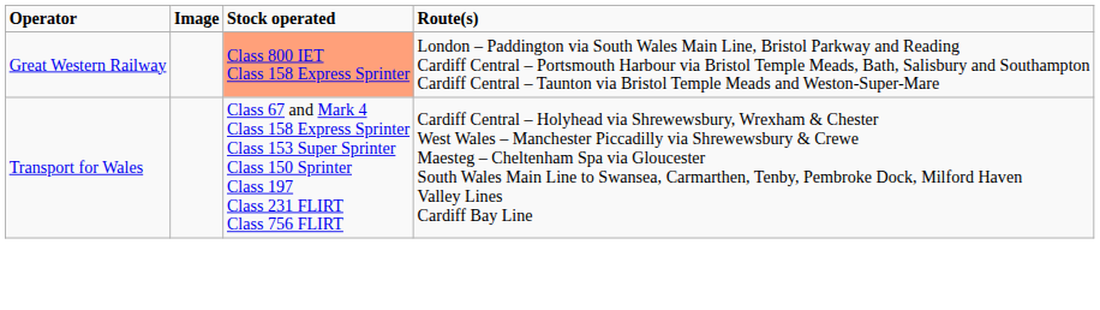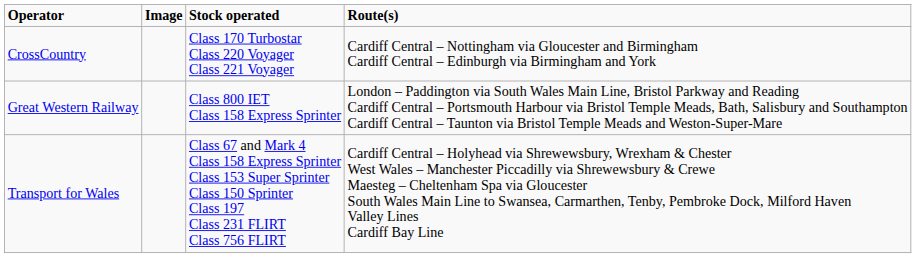+ row: CrossCountry | Class 170 Turbostar Class 220 Voyager Class 221 Voyager | Cardiff Central – Nottingham via Gloucester and Birmingham Cardiff Central – Edinburgh via Birmingham and York
Great Western Railway | Stock operated: lightsalmon background -> no background
